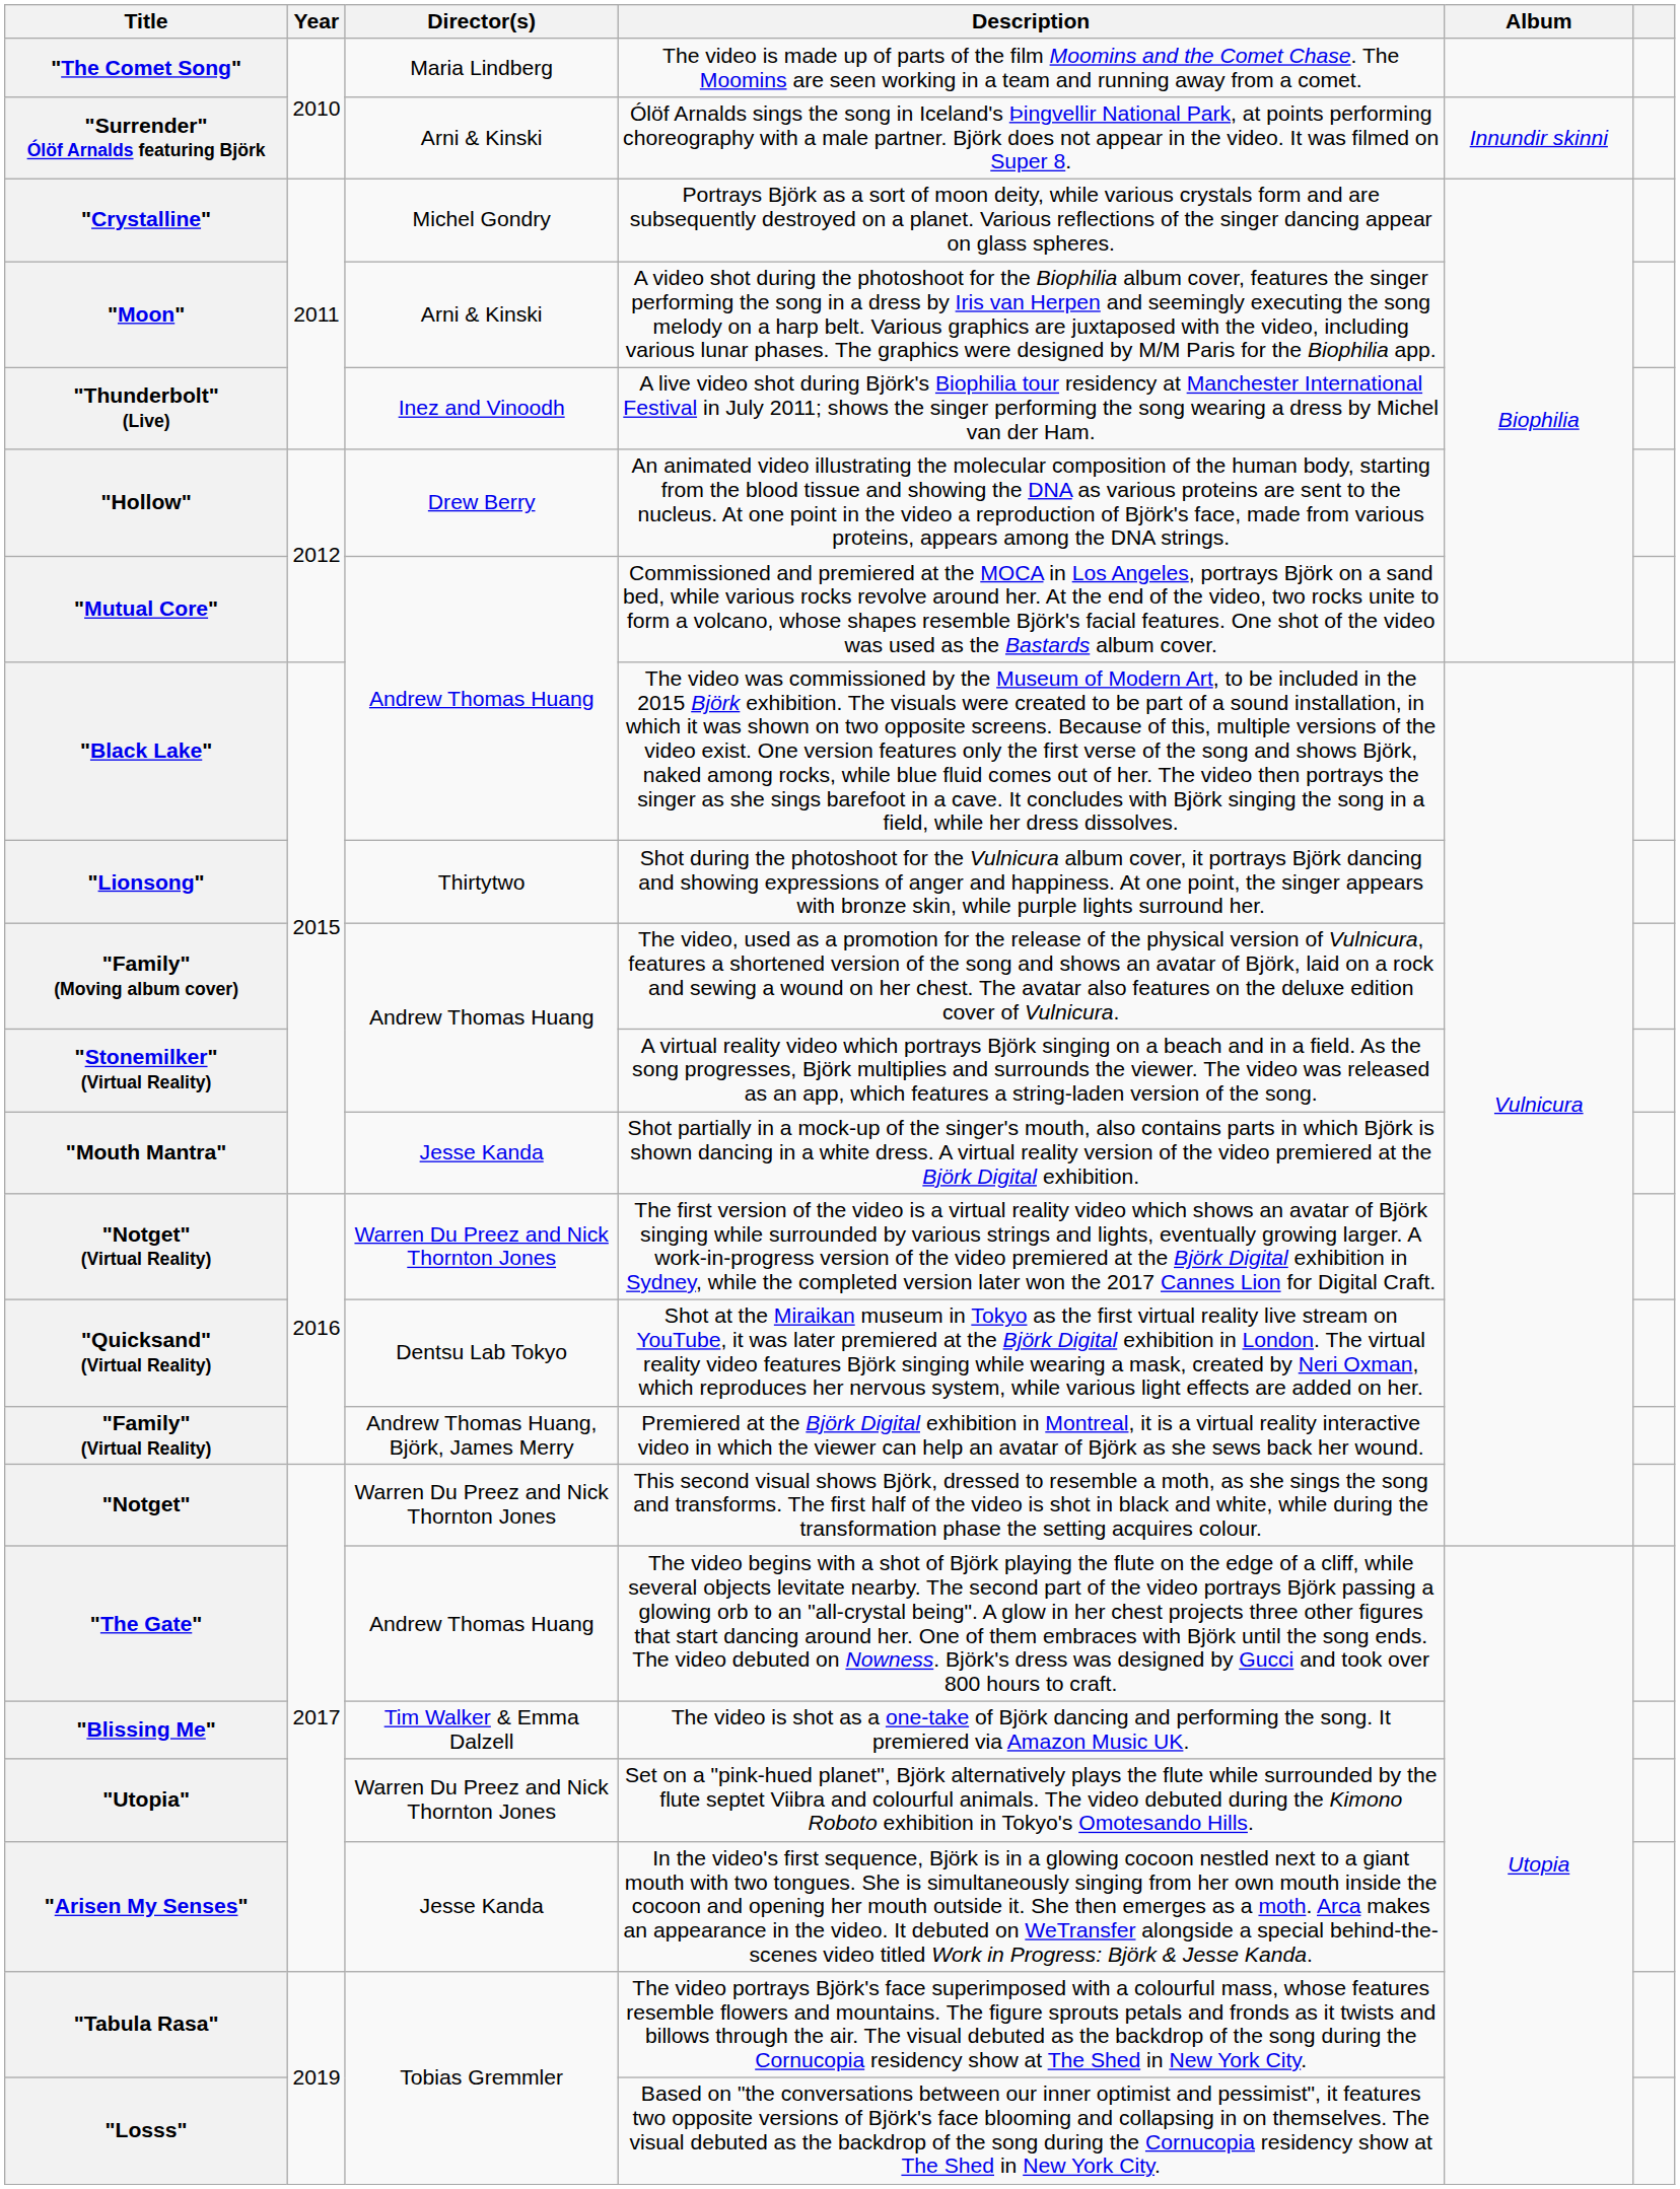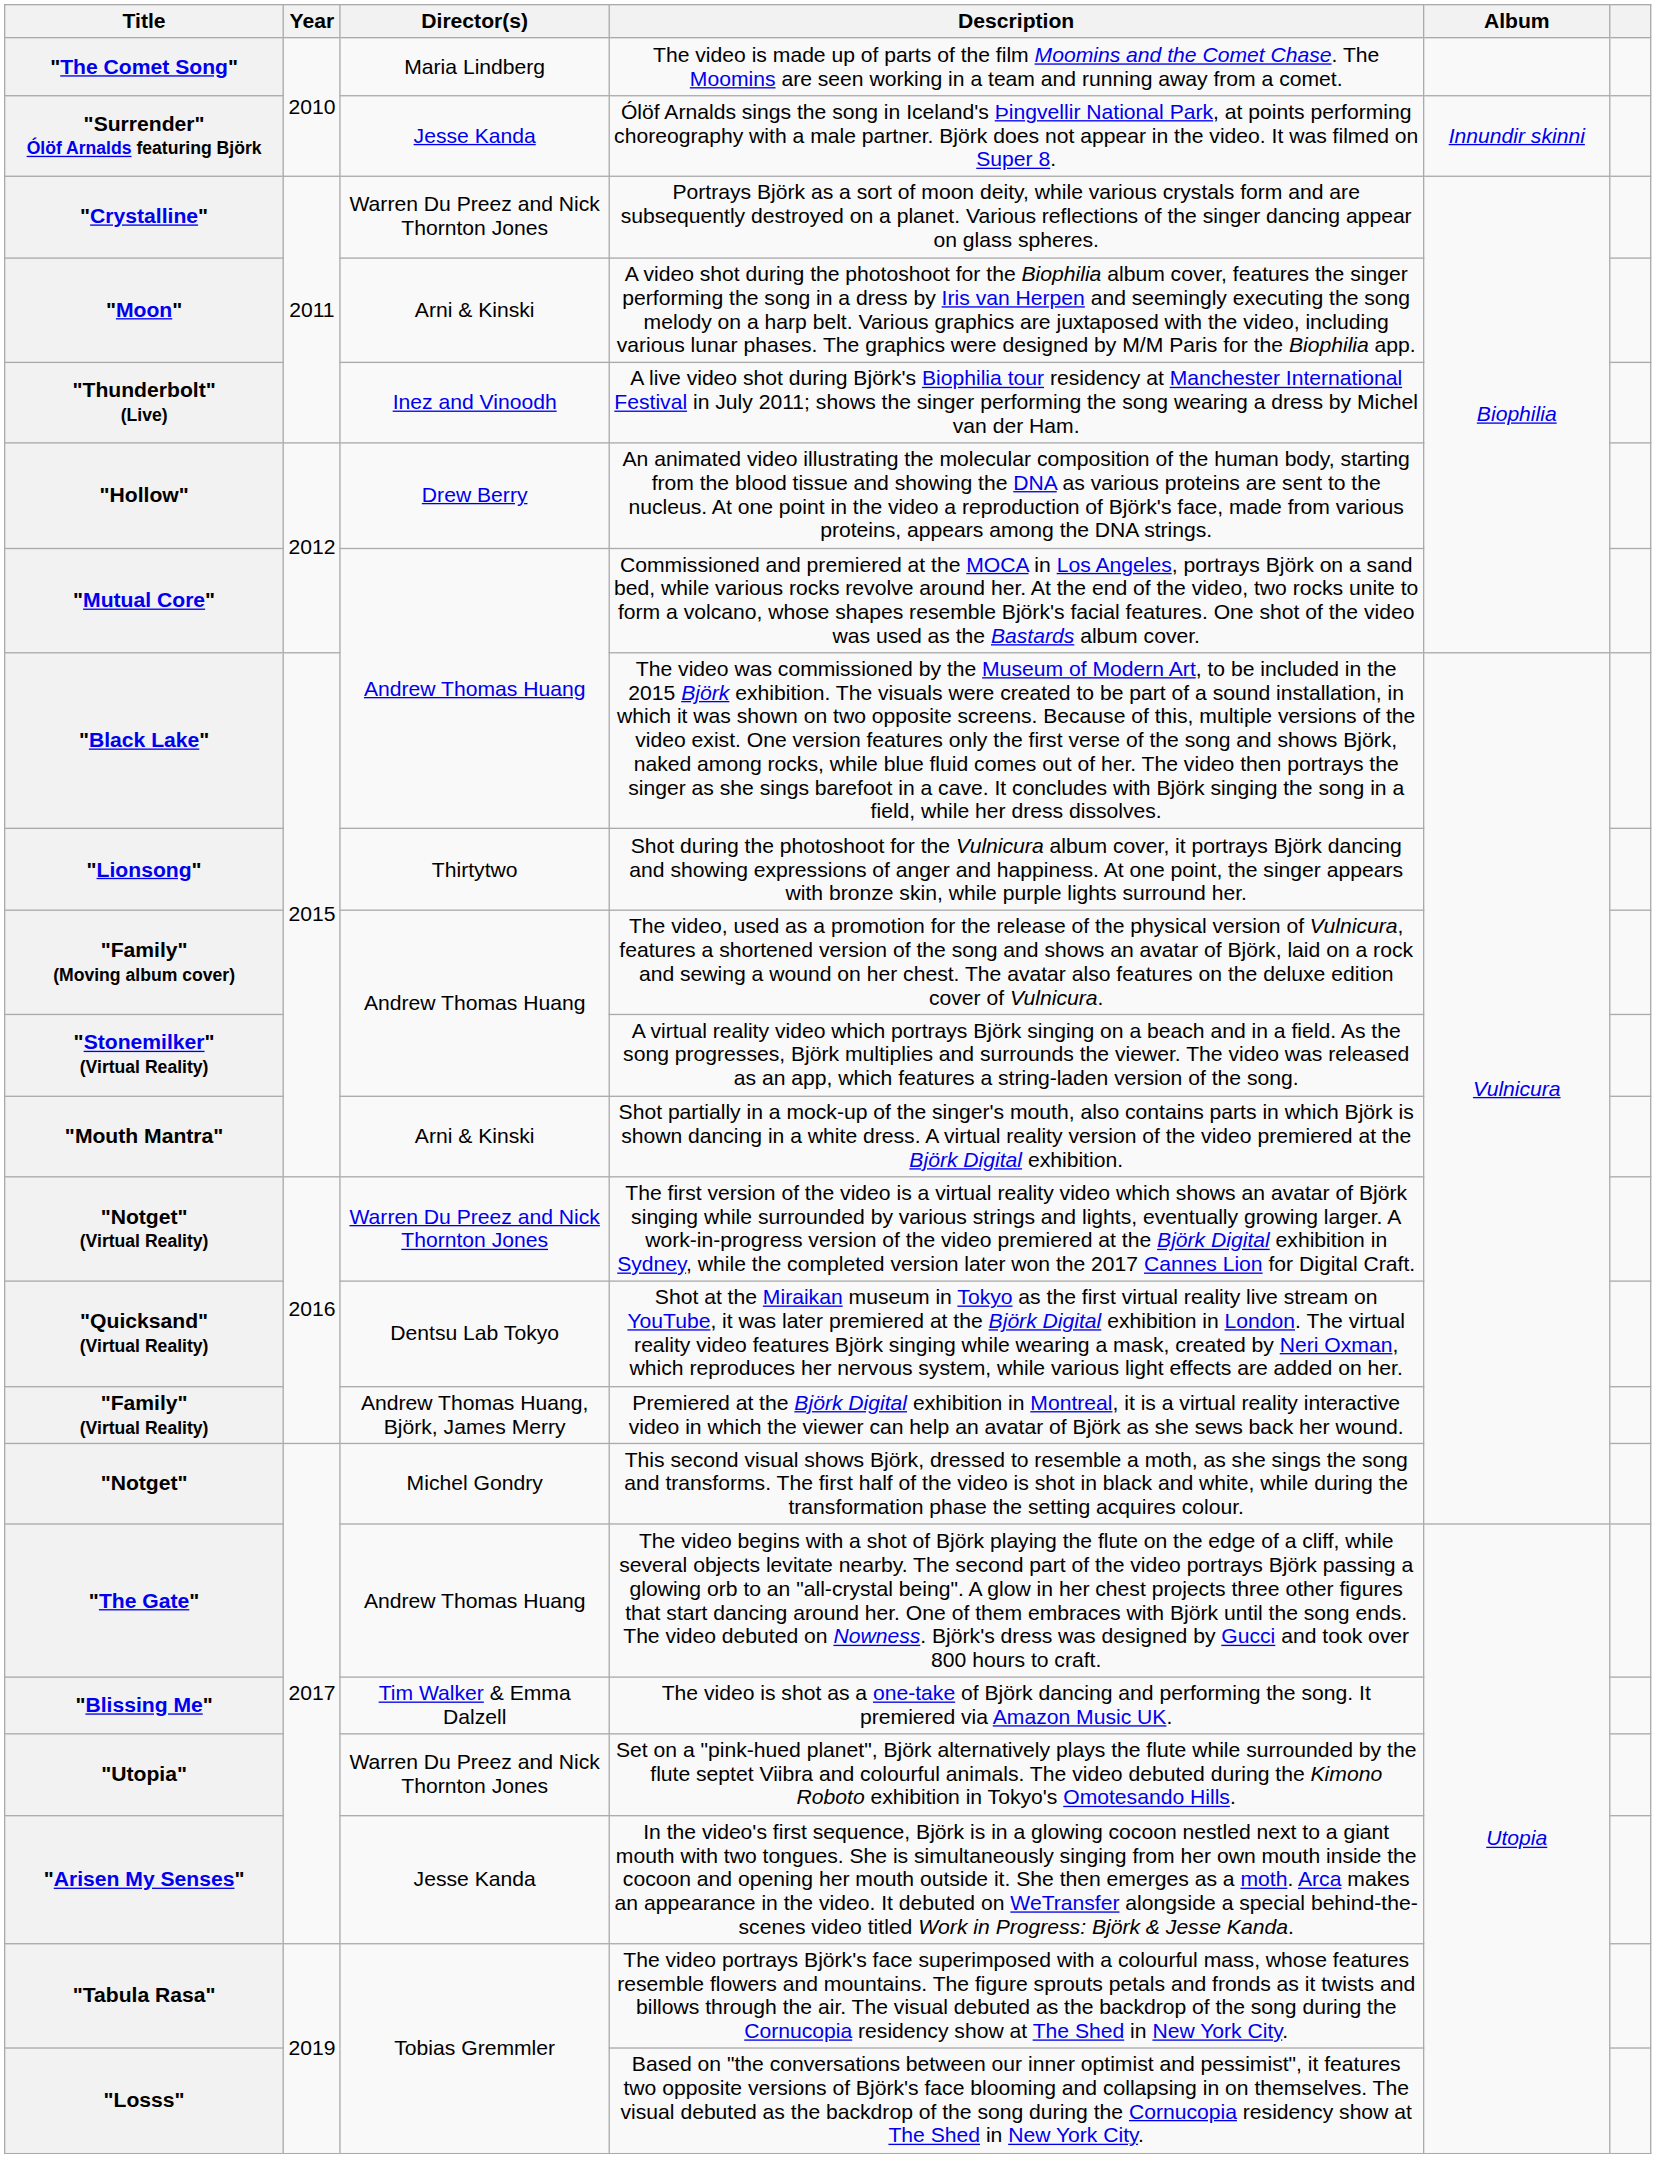"Surrender" Ólöf Arnalds featuring Björk | Director(s): Arni & Kinski -> Jesse Kanda
"Crystalline" | Director(s): Michel Gondry -> Warren Du Preez and Nick Thornton Jones
"Mouth Mantra" | Director(s): Jesse Kanda -> Arni & Kinski
"Notget" | Director(s): Warren Du Preez and Nick Thornton Jones -> Michel Gondry
